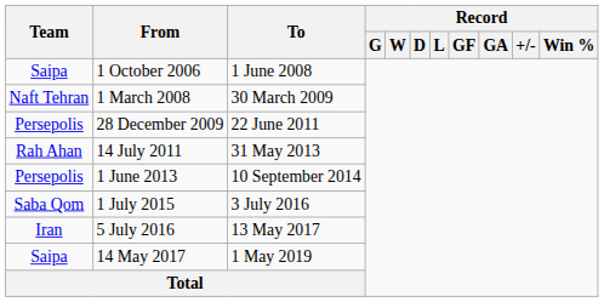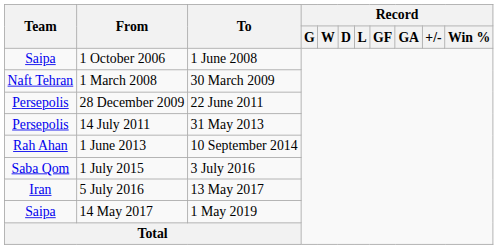14 July 2011 | Team: Rah Ahan -> Persepolis
1 June 2013 | Team: Persepolis -> Rah Ahan
